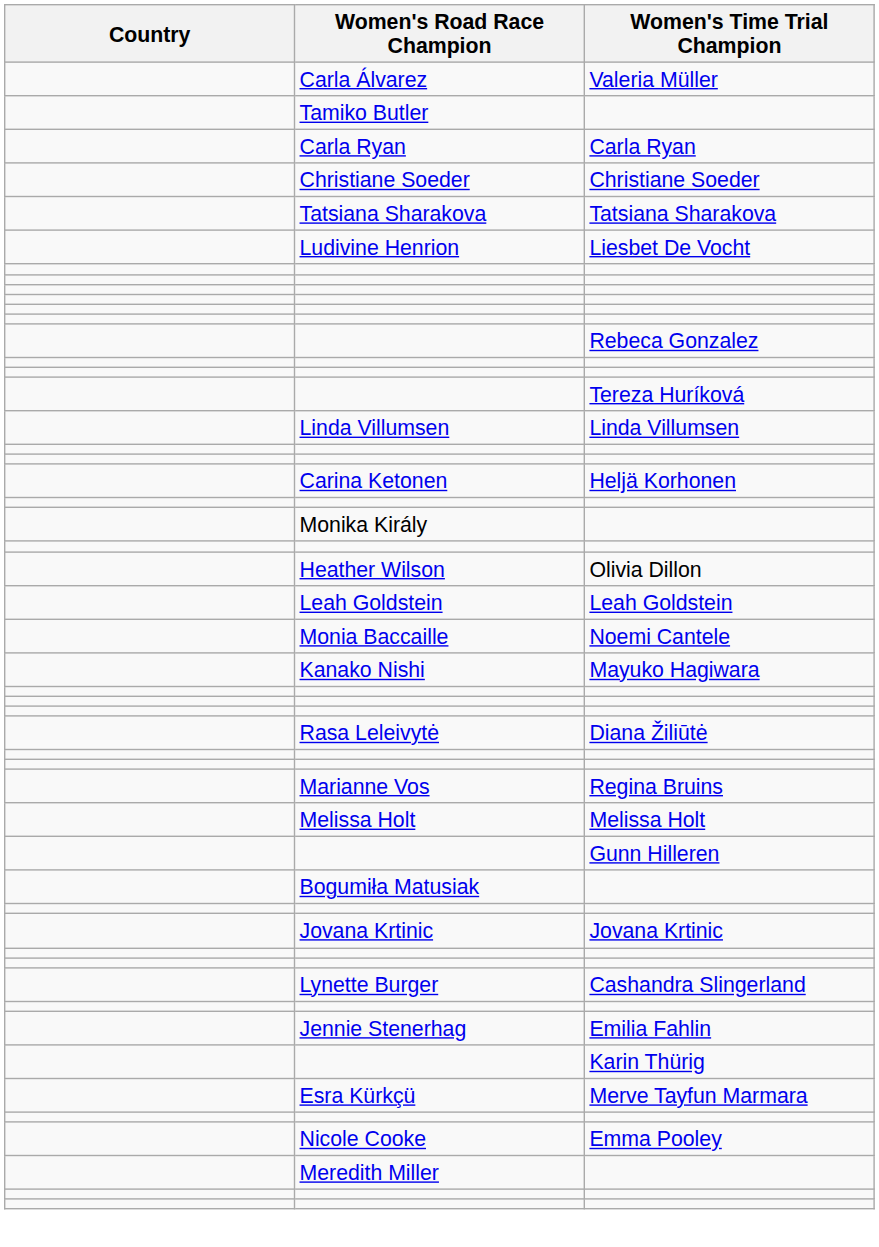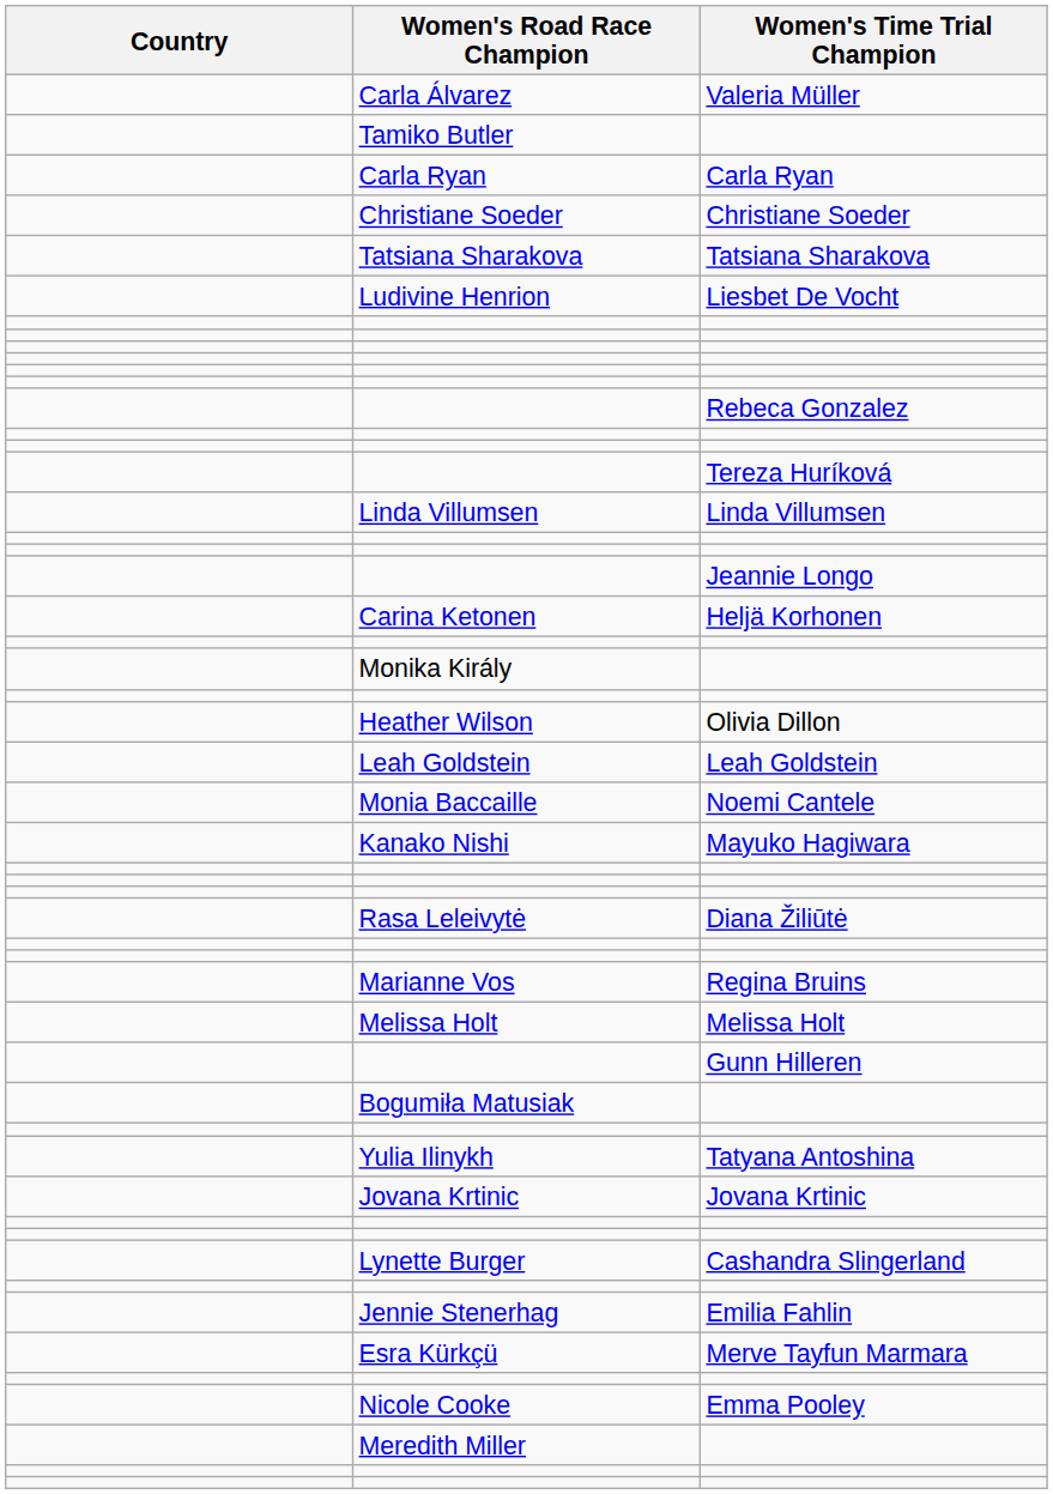+ row: Jeannie Longo
+ row: Yulia Ilinykh | Tatyana Antoshina
- row: Karin Thürig
